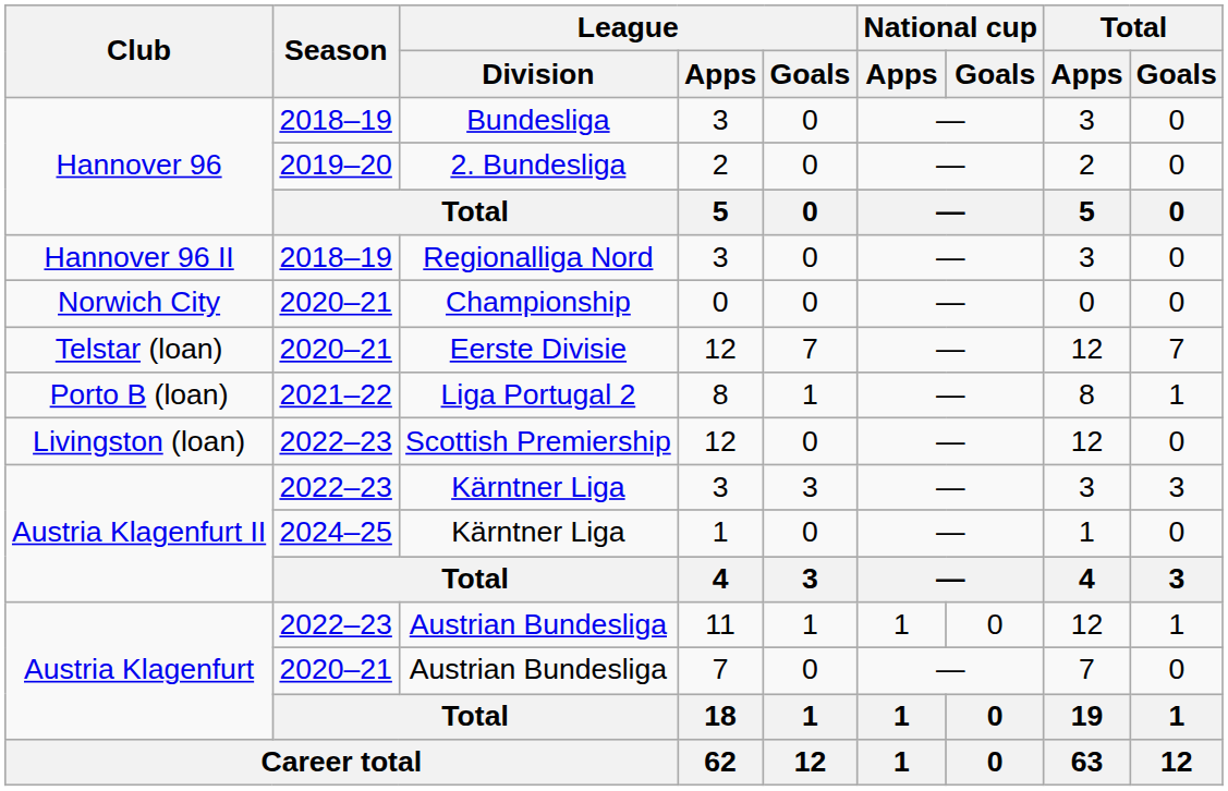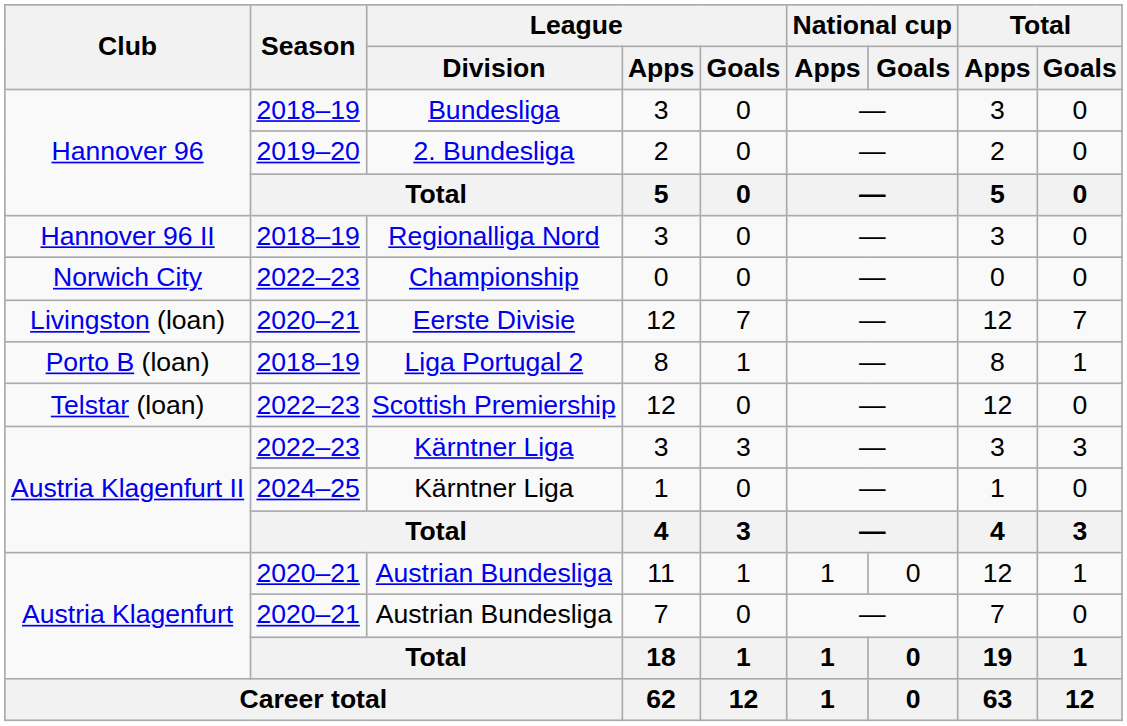Championship | Season: 2020–21 -> 2022–23
Eerste Divisie | Club: Telstar (loan) -> Livingston (loan)
Liga Portugal 2 | Season: 2021–22 -> 2018–19
Scottish Premiership | Club: Livingston (loan) -> Telstar (loan)
Austrian Bundesliga / 11 | Season: 2022–23 -> 2020–21
